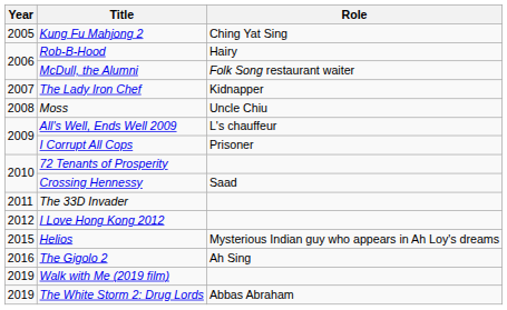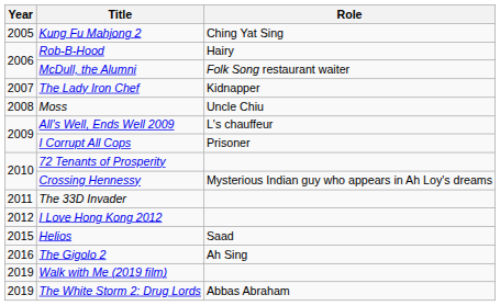Crossing Hennessy | Role: Saad -> Mysterious Indian guy who appears in Ah Loy's dreams
Helios | Role: Mysterious Indian guy who appears in Ah Loy's dreams -> Saad
